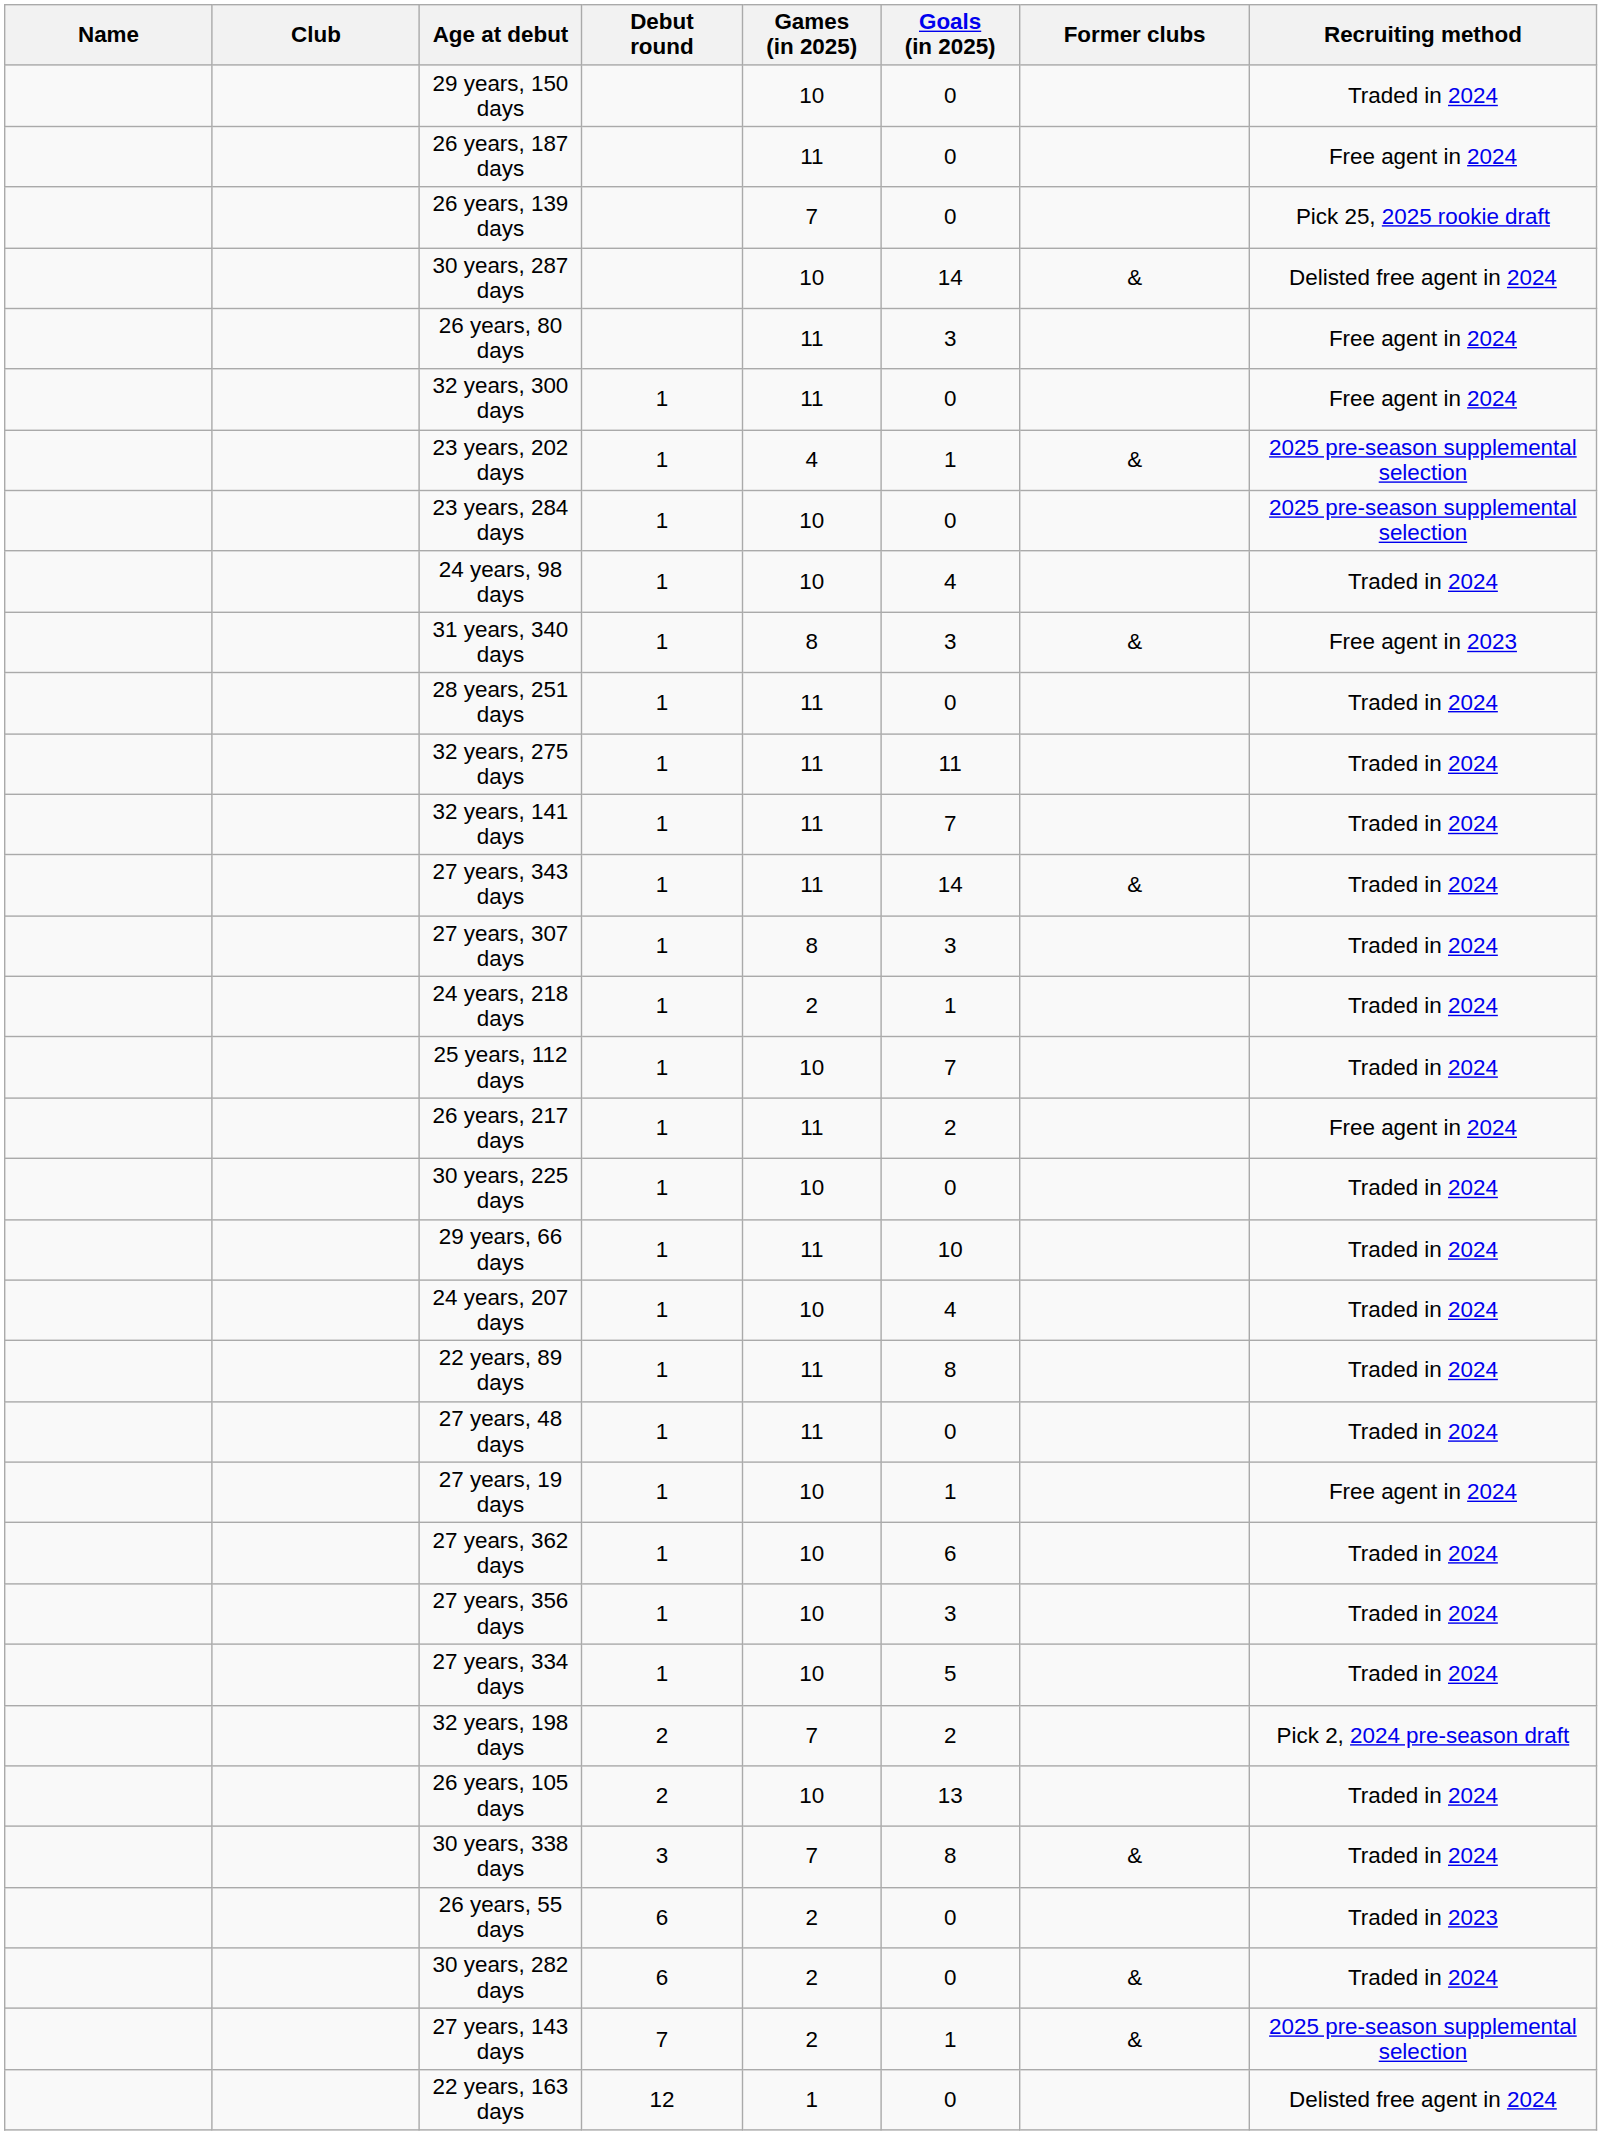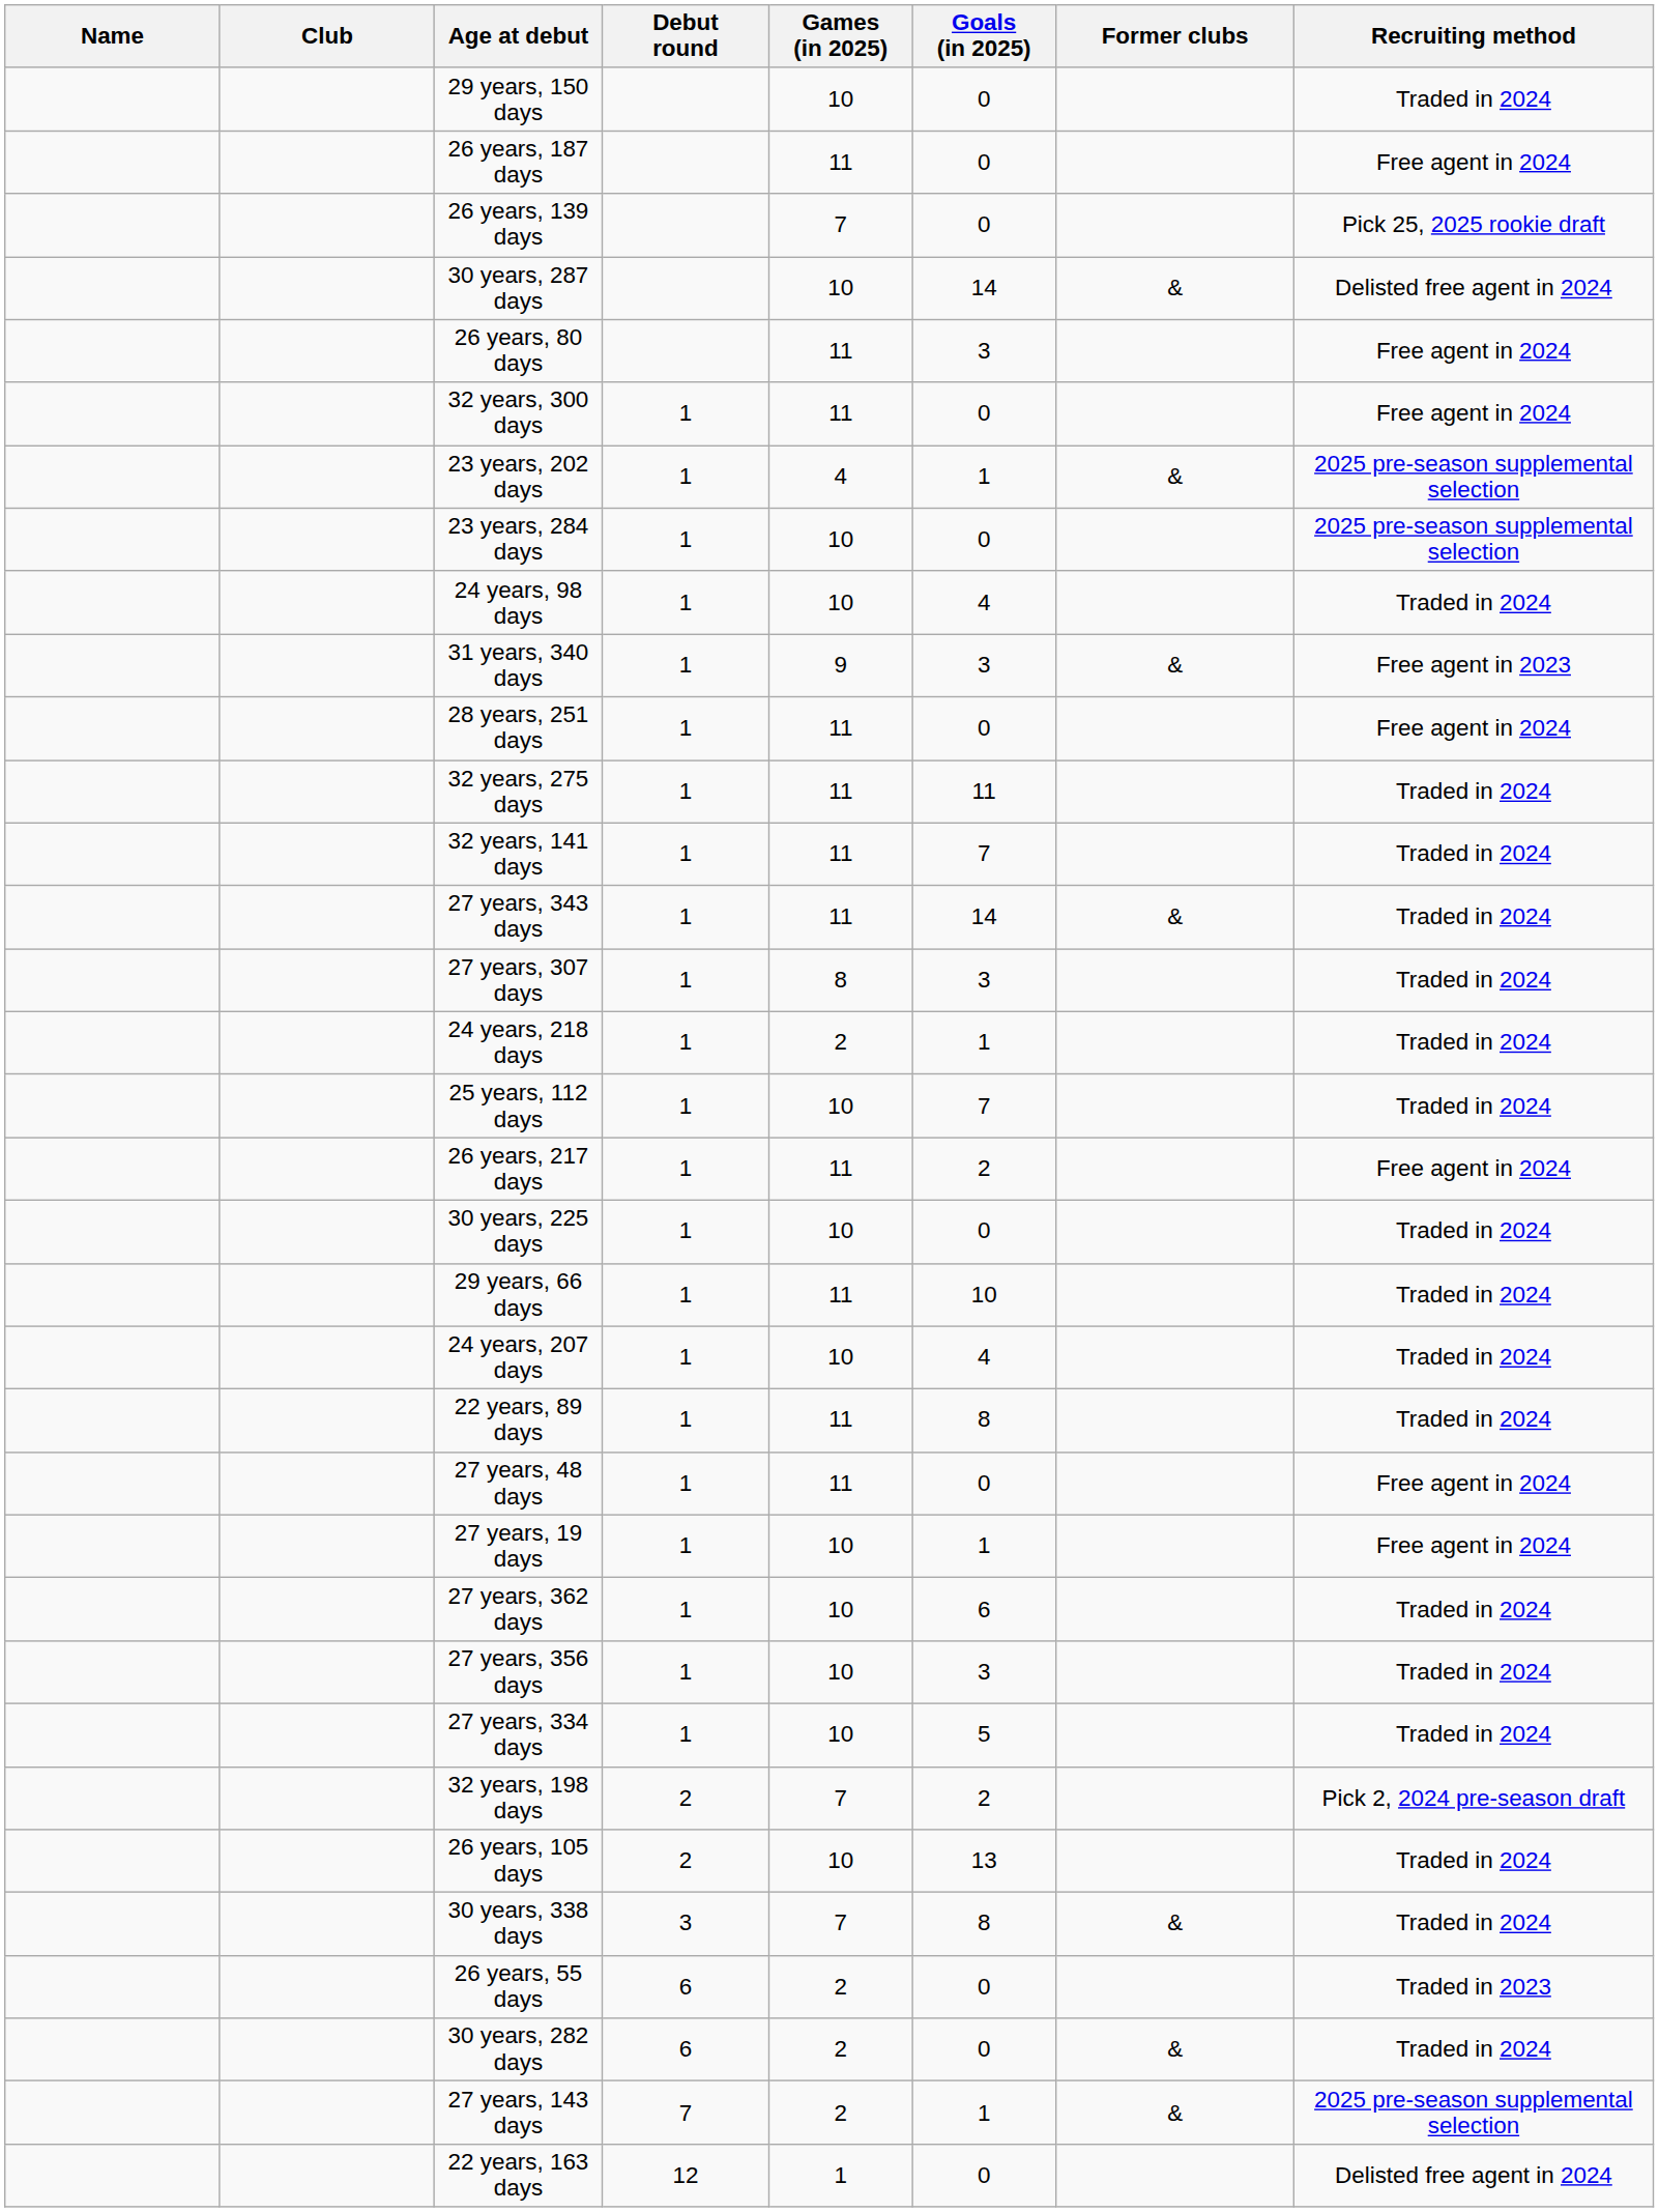31 years, 340 days | Games (in 2025): 8 -> 9
28 years, 251 days | Recruiting method: Traded in 2024 -> Free agent in 2024
27 years, 48 days | Recruiting method: Traded in 2024 -> Free agent in 2024
